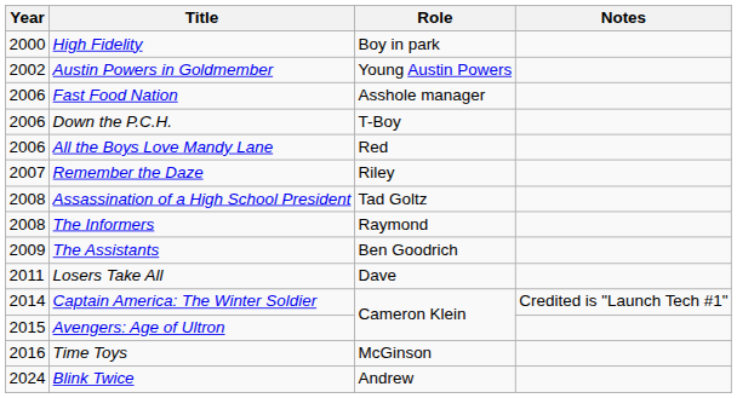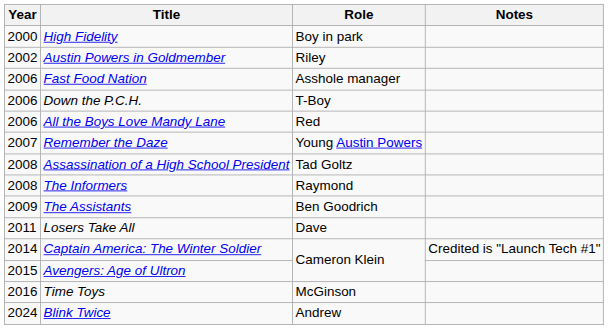Austin Powers in Goldmember | Role: Young Austin Powers -> Riley
Remember the Daze | Role: Riley -> Young Austin Powers
